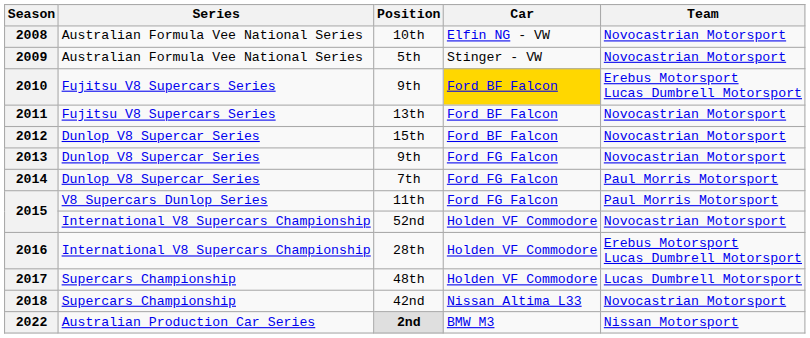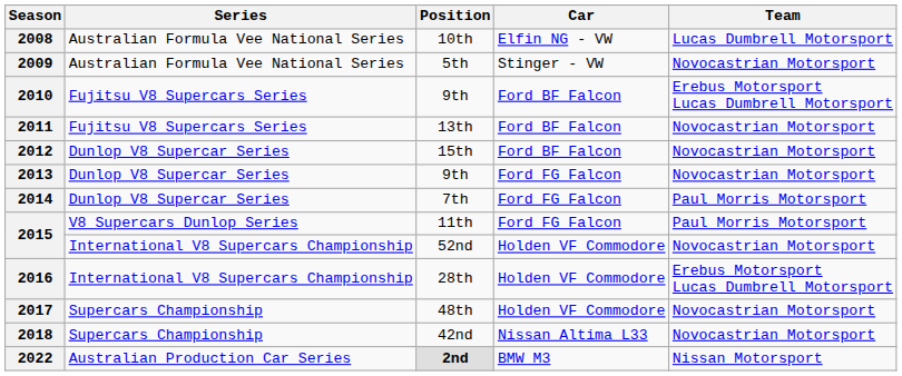2008 | Team: Novocastrian Motorsport -> Lucas Dumbrell Motorsport
2010 | Car: gold background -> no background
2017 | Team: Lucas Dumbrell Motorsport -> Novocastrian Motorsport
